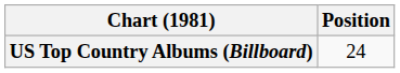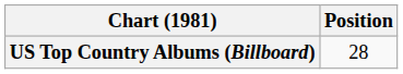US Top Country Albums (Billboard) | Position: 24 -> 28
